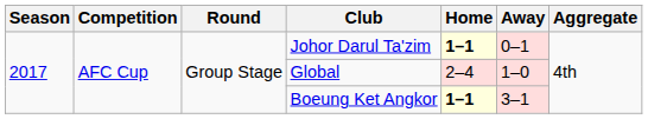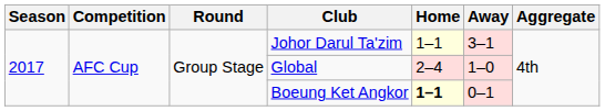Johor Darul Ta'zim | Home: bold -> normal
Johor Darul Ta'zim | Away: 0–1 -> 3–1
Boeung Ket Angkor | Away: 3–1 -> 0–1
